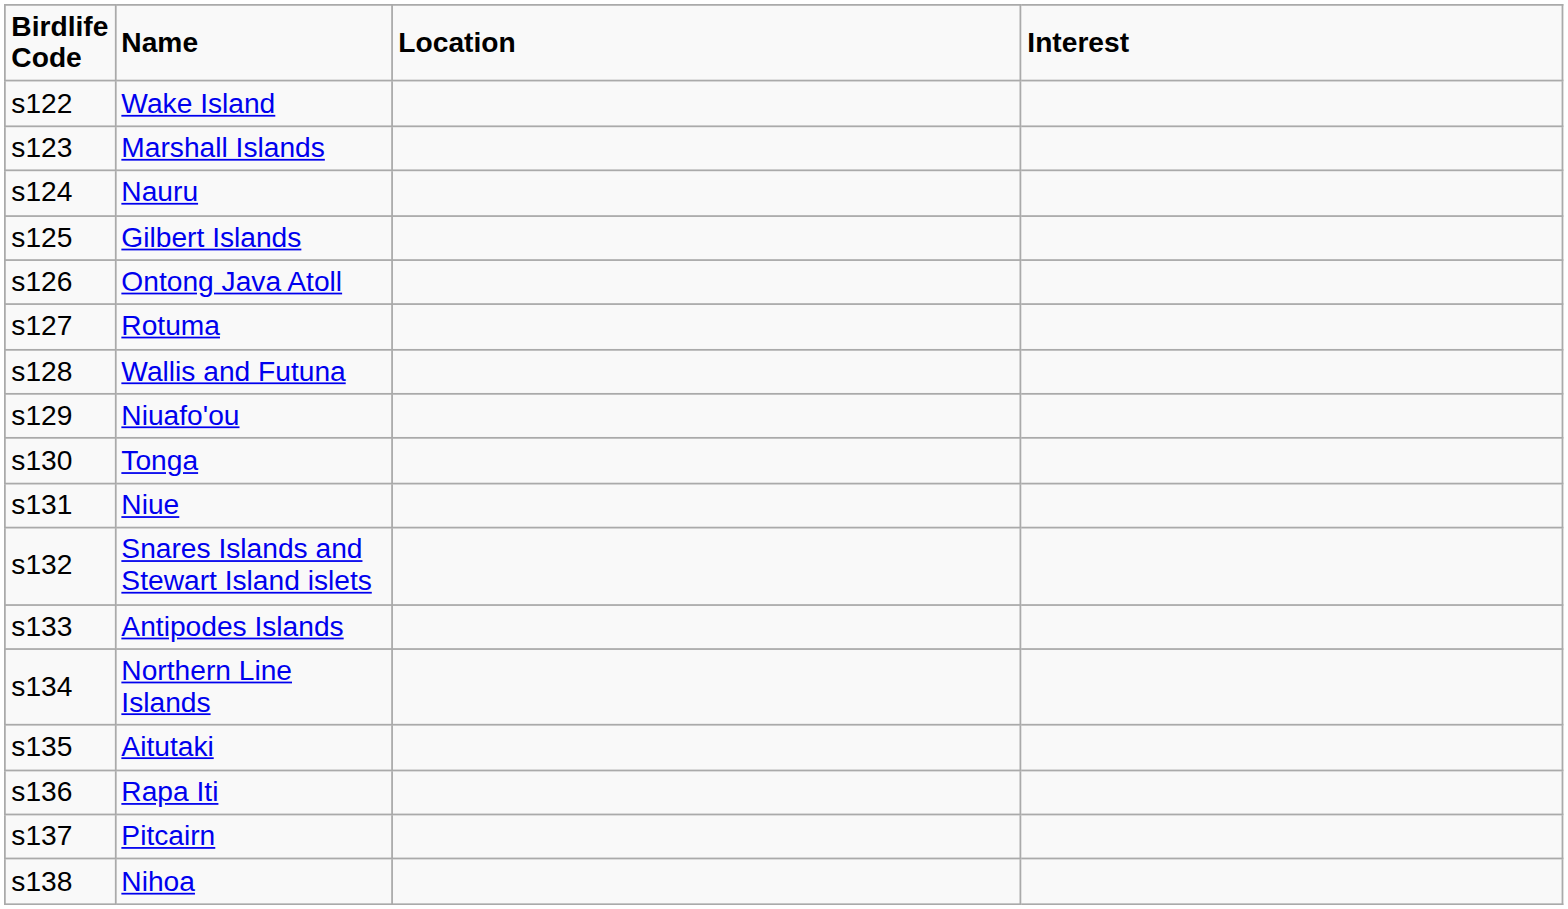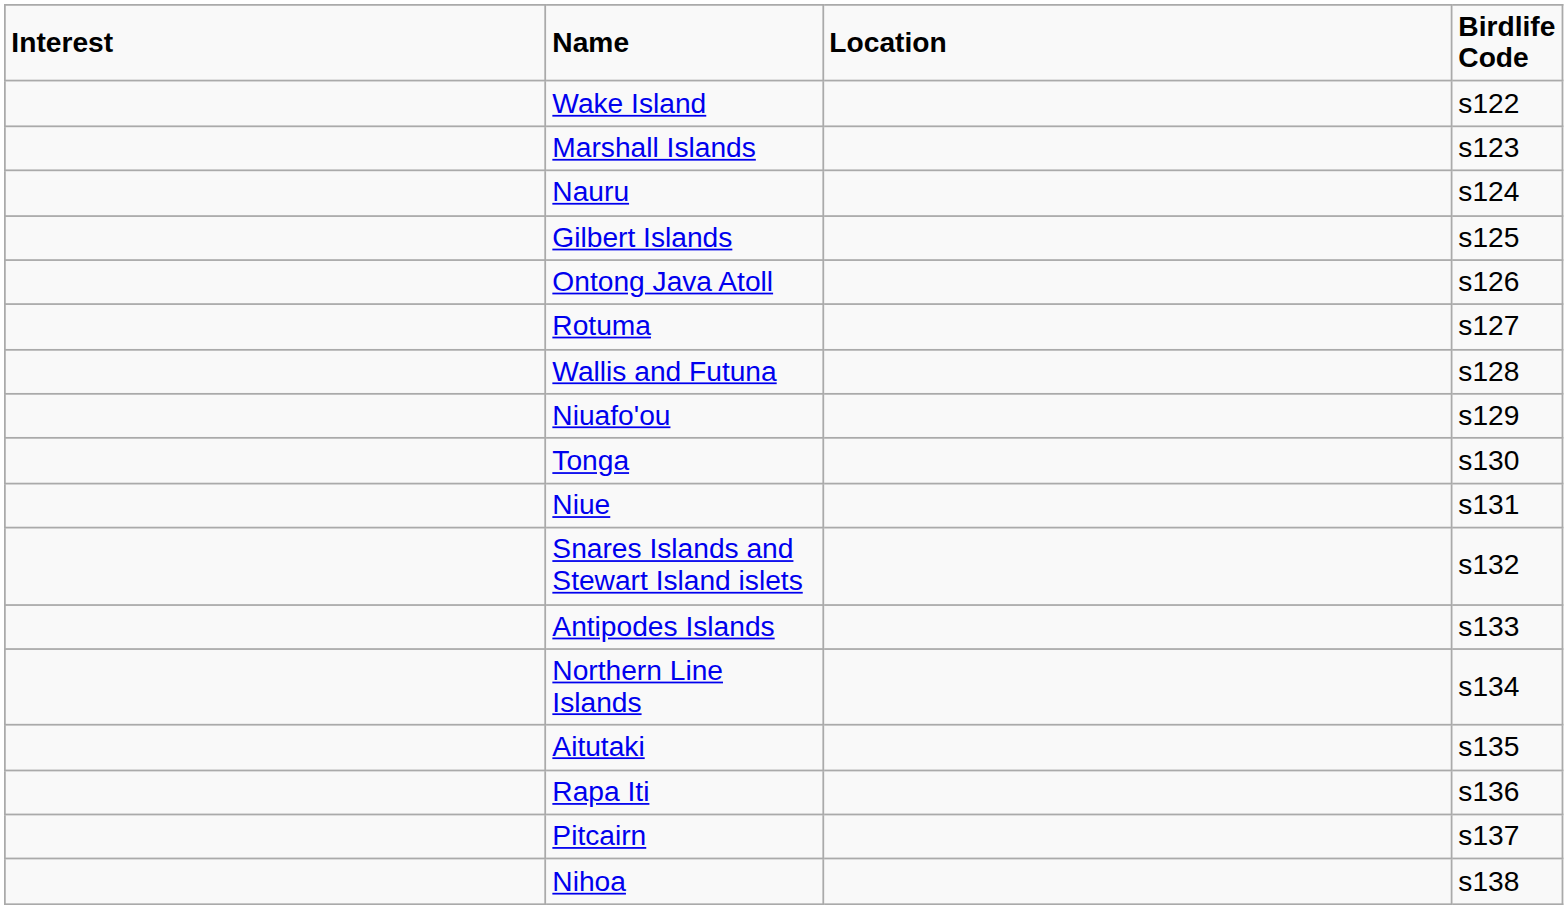columns swapped: Birdlife Code <-> Interest
